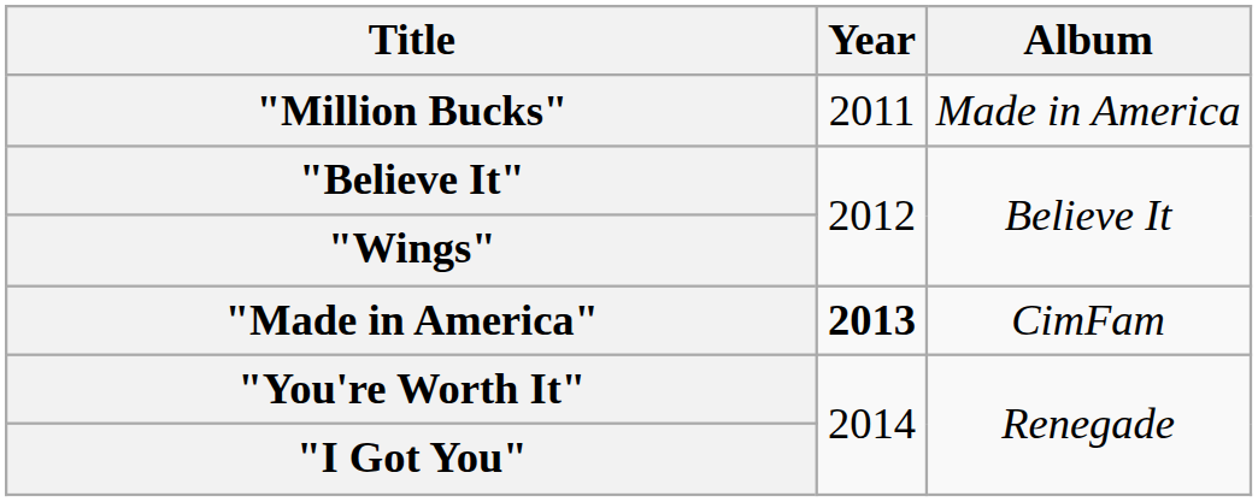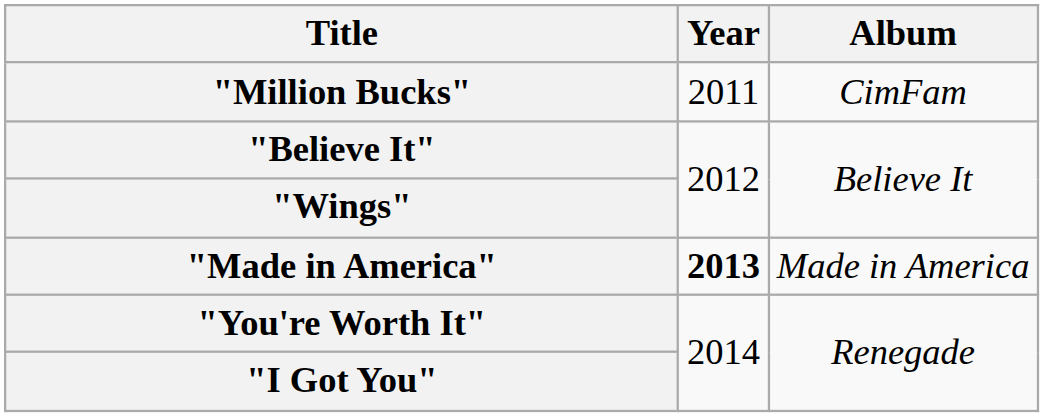"Million Bucks" | Album: Made in America -> CimFam
"Made in America" | Album: CimFam -> Made in America
